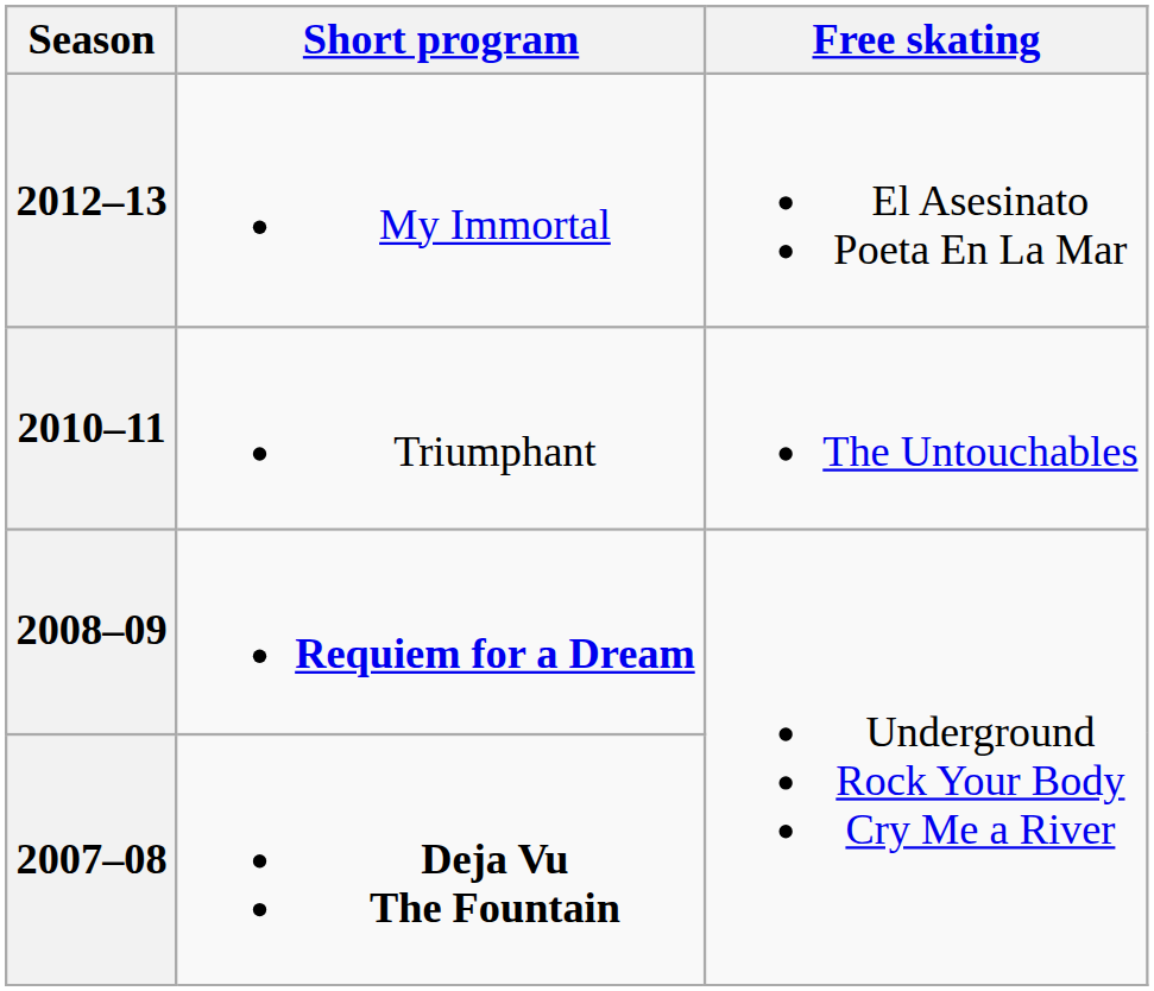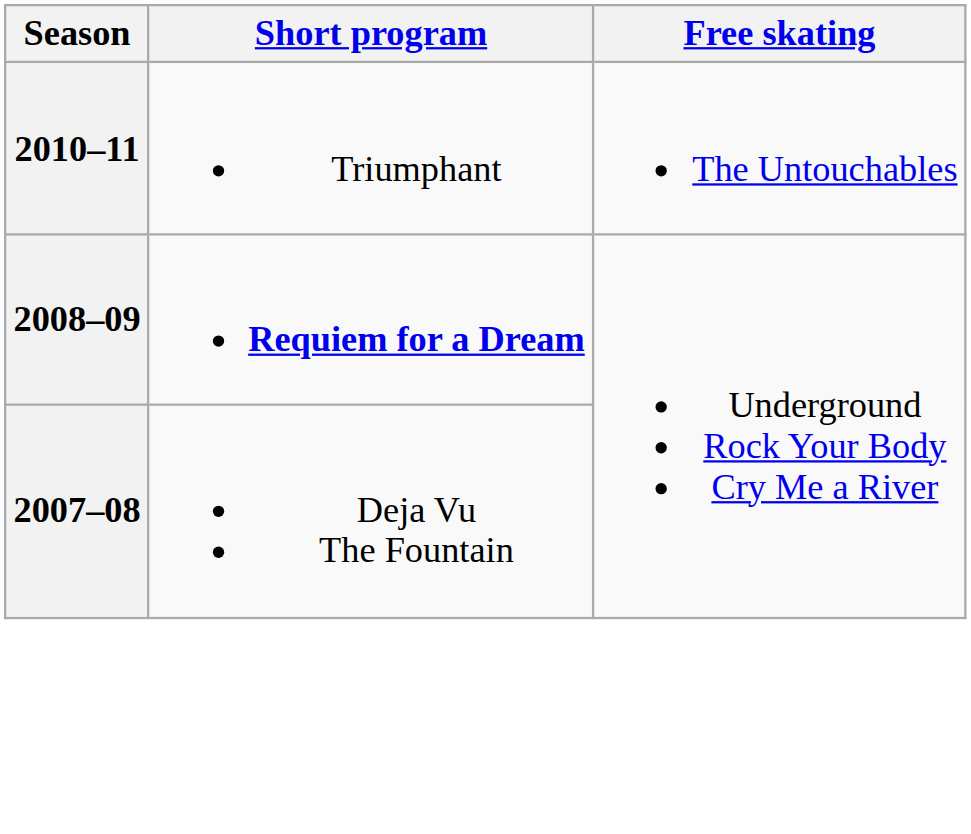- row: 2012–13 | My Immortal | El Asesinato Poeta En La Mar
2007–08 | Short program: bold -> normal
